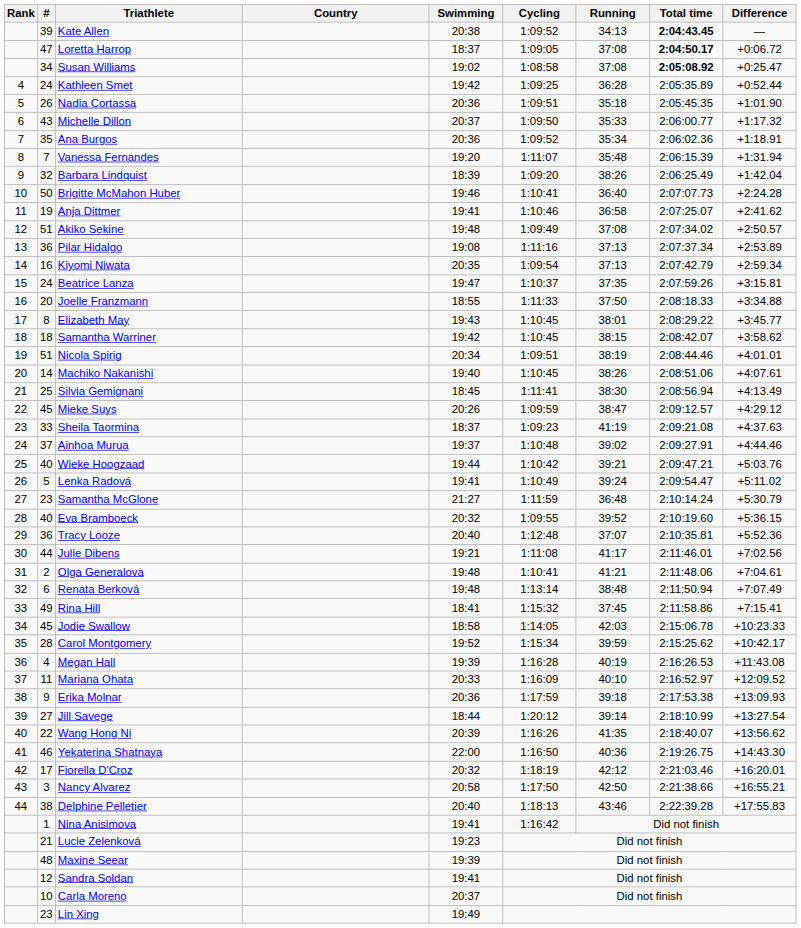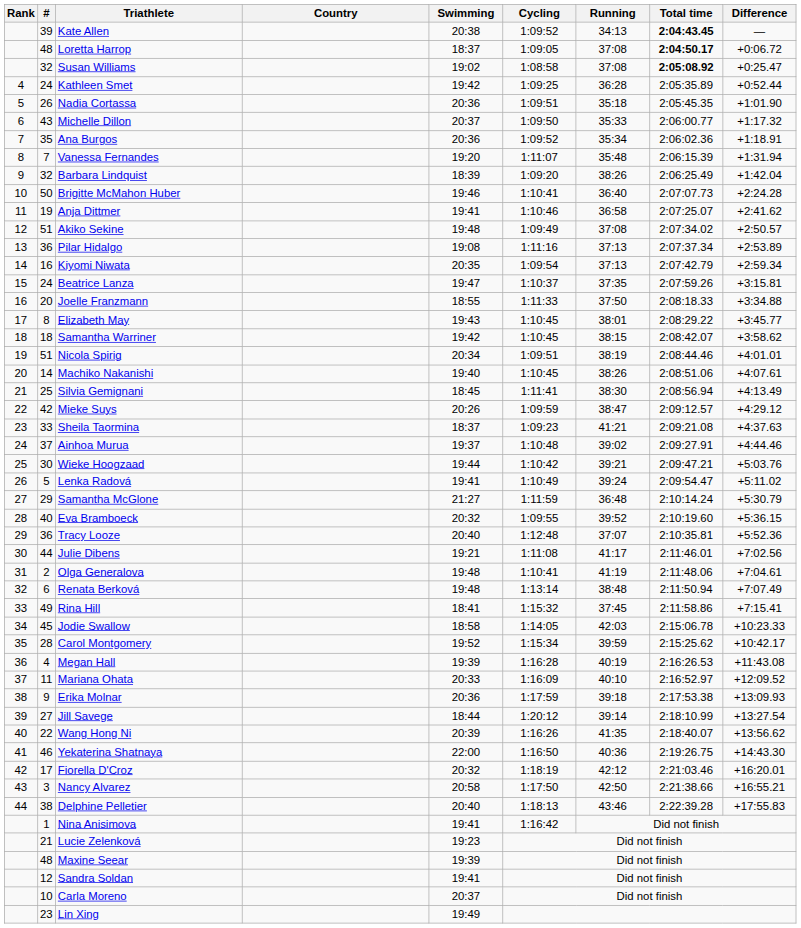Loretta Harrop | #: 47 -> 48
Susan Williams | #: 34 -> 32
Mieke Suys | #: 45 -> 42
Sheila Taormina | Running: 41:19 -> 41:21
Wieke Hoogzaad | #: 40 -> 30
Samantha McGlone | #: 23 -> 29
Olga Generalova | Running: 41:21 -> 41:19
